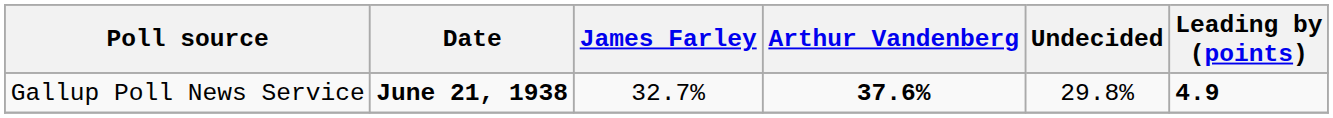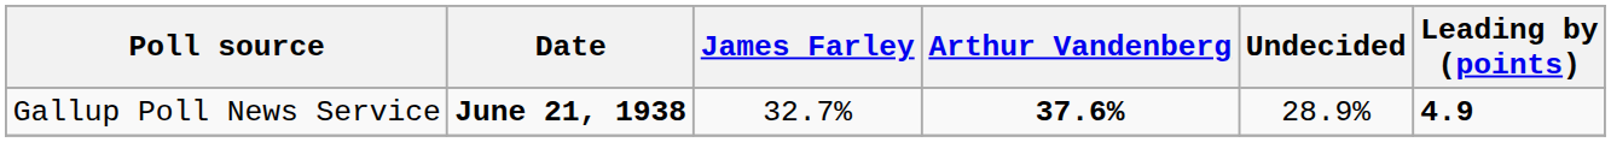Gallup Poll News Service | Undecided: 29.8% -> 28.9%
